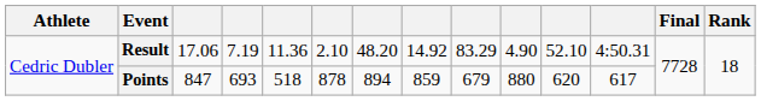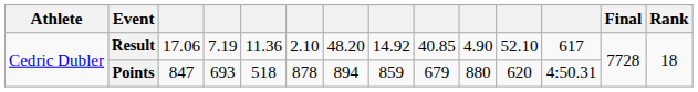Result | column 9: 83.29 -> 40.85
Result | column 12: 4:50.31 -> 617
Points | column 12: 617 -> 4:50.31
